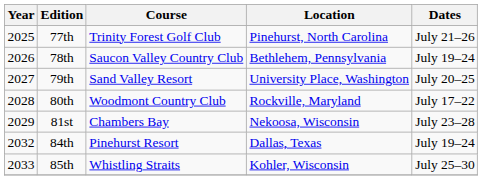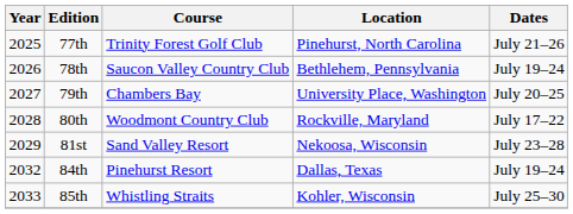79th | Course: Sand Valley Resort -> Chambers Bay
81st | Course: Chambers Bay -> Sand Valley Resort
